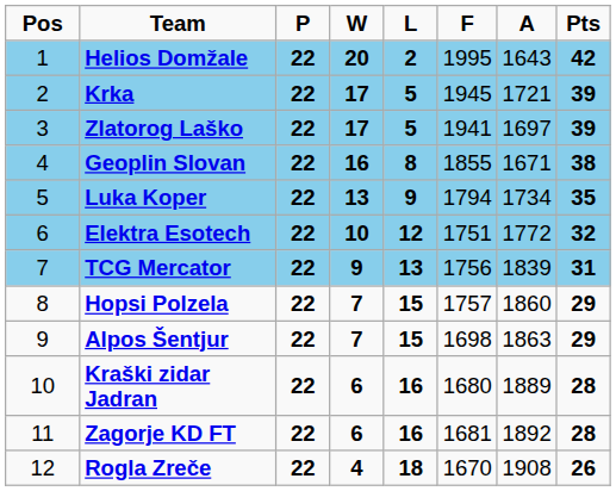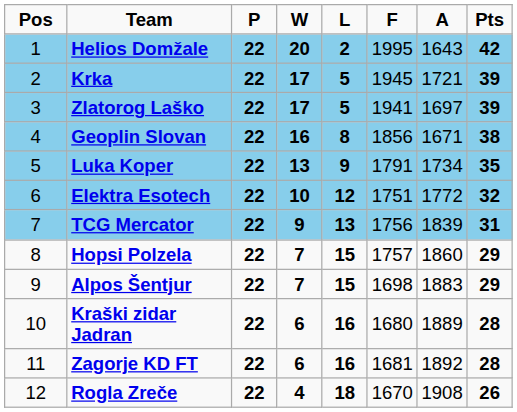Geoplin Slovan | F: 1855 -> 1856
Luka Koper | F: 1794 -> 1791
Alpos Šentjur | A: 1863 -> 1883
